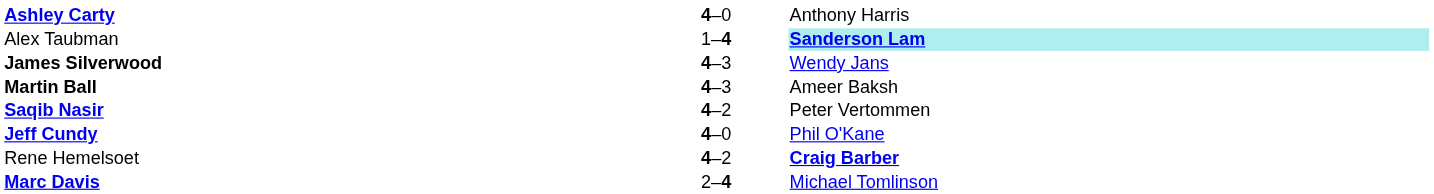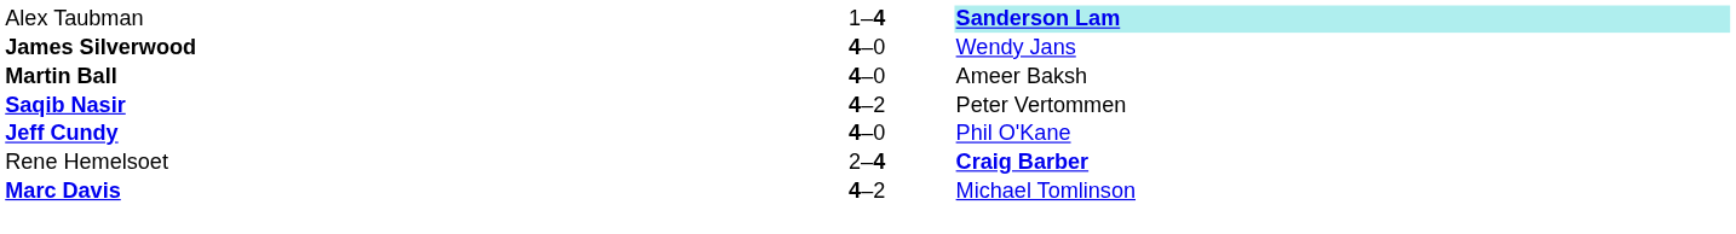- row: Ashley Carty | 4–0 | Anthony Harris
James Silverwood | column 2: 4–3 -> 4–0
Martin Ball | column 2: 4–3 -> 4–0
Rene Hemelsoet | column 2: 4–2 -> 2–4
Marc Davis | column 2: 2–4 -> 4–2
